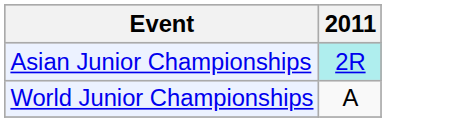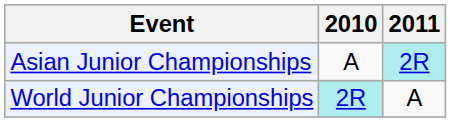+ column: 2010 | A | 2R
